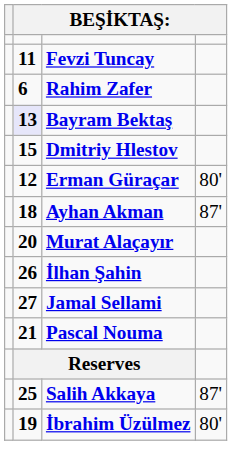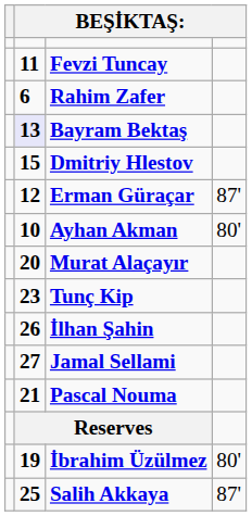Erman Güraçar | column 4: 80' -> 87'
Ayhan Akman | column 2: 18 -> 10
Ayhan Akman | column 4: 87' -> 80'
+ row: 23 | Tunç Kip
rows swapped: İbrahim Üzülmez <-> Salih Akkaya
